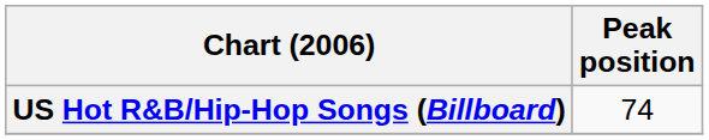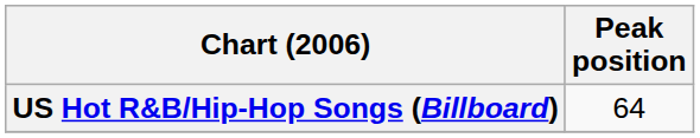US Hot R&B/Hip-Hop Songs (Billboard) | Peak position: 74 -> 64
